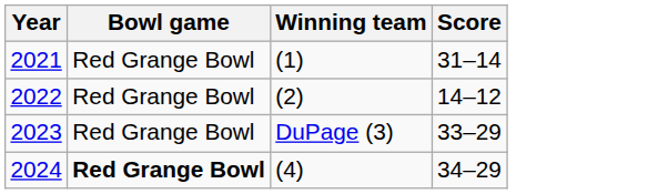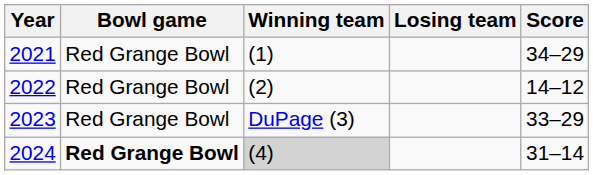+ column: Losing team
2021 | Score: 31–14 -> 34–29
2024 | Winning team: no background -> lightgrey background
2024 | Score: 34–29 -> 31–14
